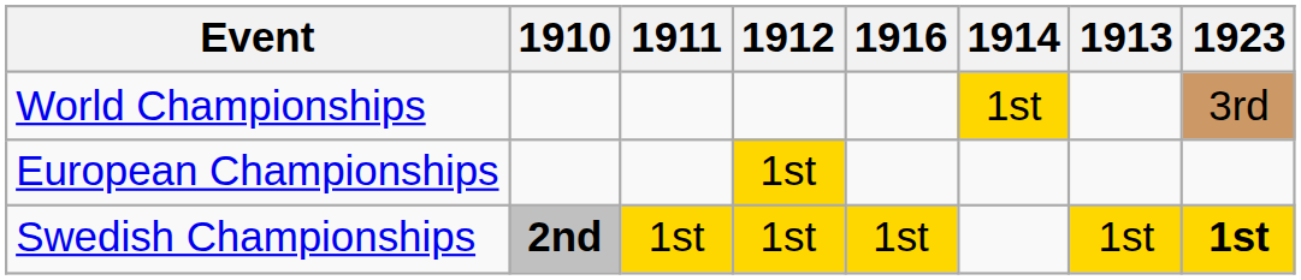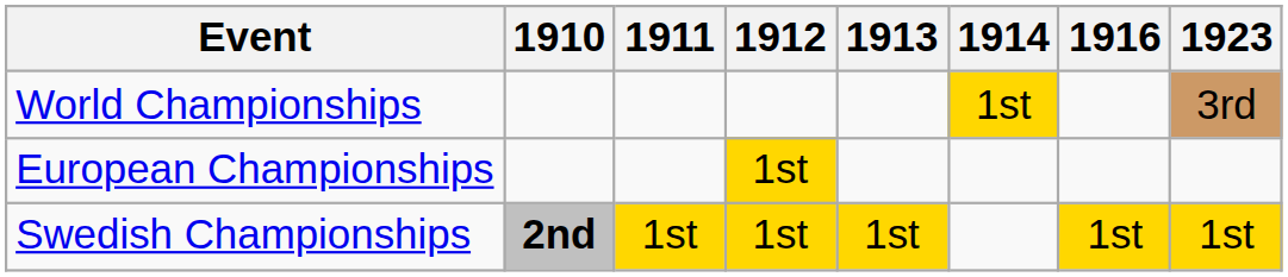columns swapped: 1913 <-> 1916
Swedish Championships | 1923: bold -> normal
